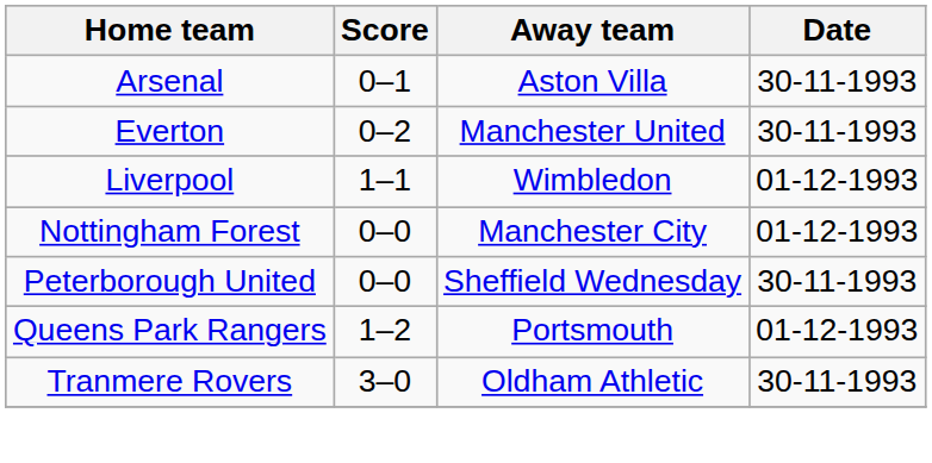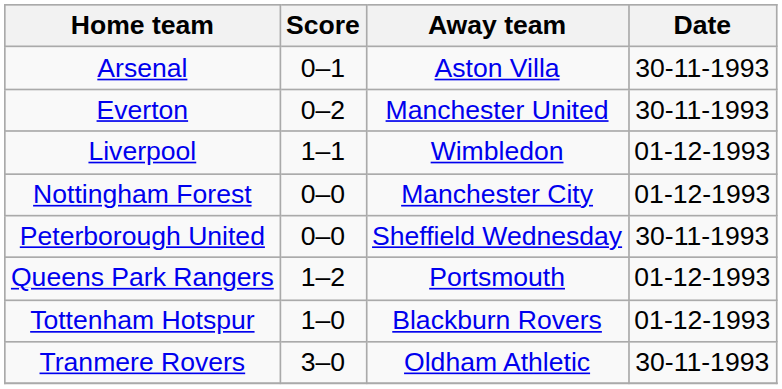+ row: Tottenham Hotspur | 1–0 | Blackburn Rovers | 01-12-1993
